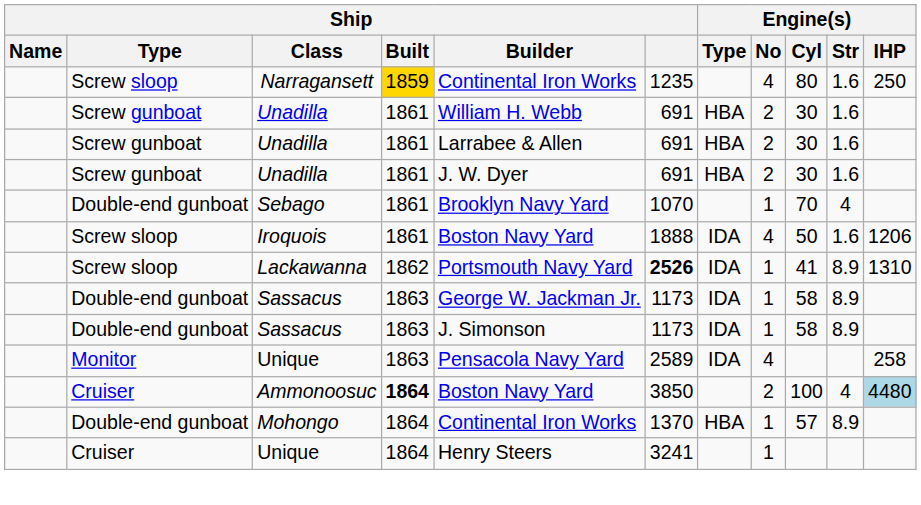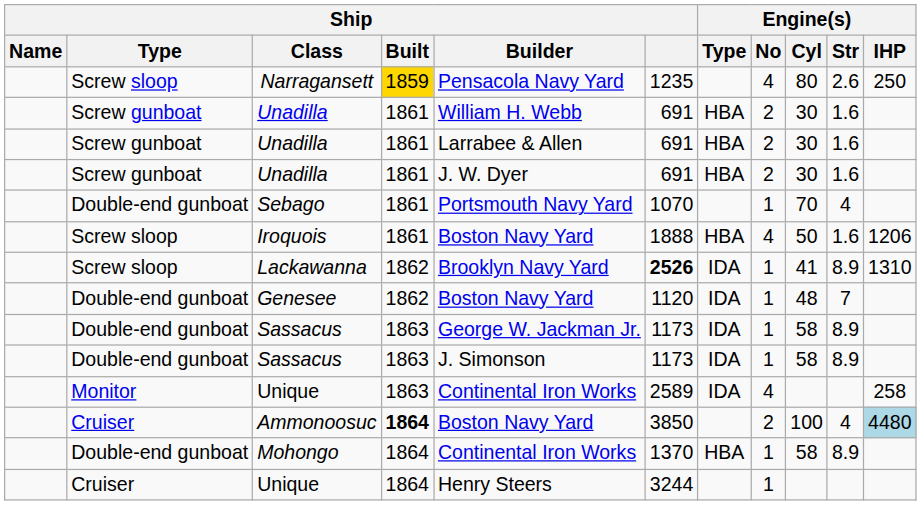Narragansett | Ship / Builder: Continental Iron Works -> Pensacola Navy Yard
Narragansett | Engine(s) / Str: 1.6 -> 2.6
Sebago | Ship / Builder: Brooklyn Navy Yard -> Portsmouth Navy Yard
Iroquois | Engine(s) / Type: IDA -> HBA
Lackawanna | Ship / Builder: Portsmouth Navy Yard -> Brooklyn Navy Yard
+ row: Double-end gunboat | Genesee | 1862 | Boston Navy Yard | 1120 | IDA | 1 | 48 | 7
Monitor / Unique | Ship / Builder: Pensacola Navy Yard -> Continental Iron Works
Mohongo | Engine(s) / Cyl: 57 -> 58
Cruiser / Unique | Ship: 3241 -> 3244
